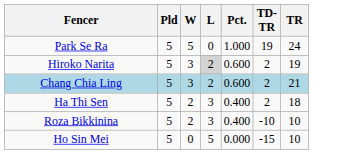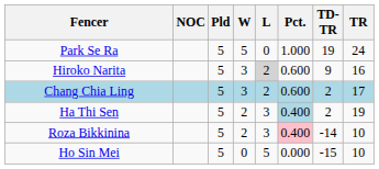+ column: NOC
Hiroko Narita | TD-TR: 2 -> 9
Hiroko Narita | TR: 19 -> 16
Chang Chia Ling | TR: 21 -> 17
Ha Thi Sen | Pct.: no background -> lightblue background
Ha Thi Sen | TR: 18 -> 19
Roza Bikkinina | Pct.: no background -> pink background
Roza Bikkinina | TD-TR: -10 -> -14
